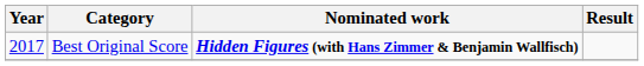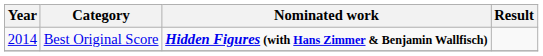Best Original Score | Year: 2017 -> 2014
